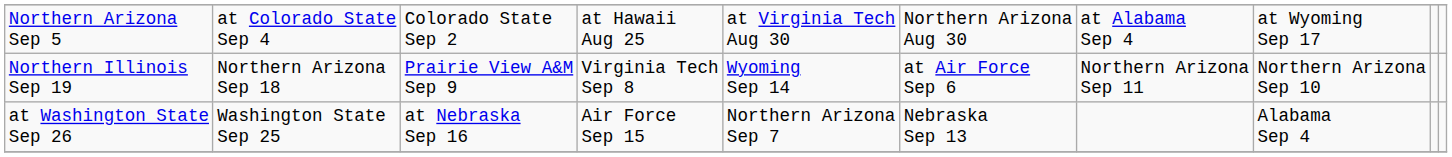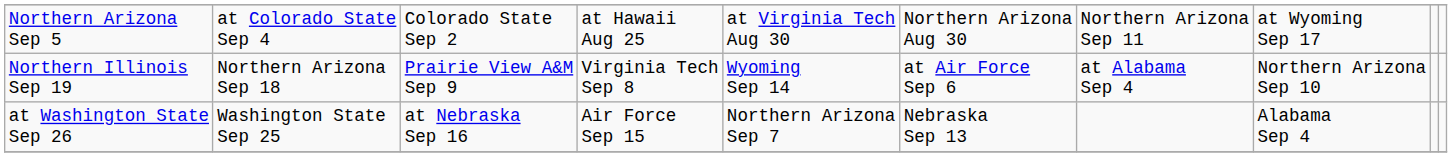Northern Arizona Sep 5 | column 7: at Alabama Sep 4 -> Northern Arizona Sep 11
Northern Illinois Sep 19 | column 7: Northern Arizona Sep 11 -> at Alabama Sep 4
